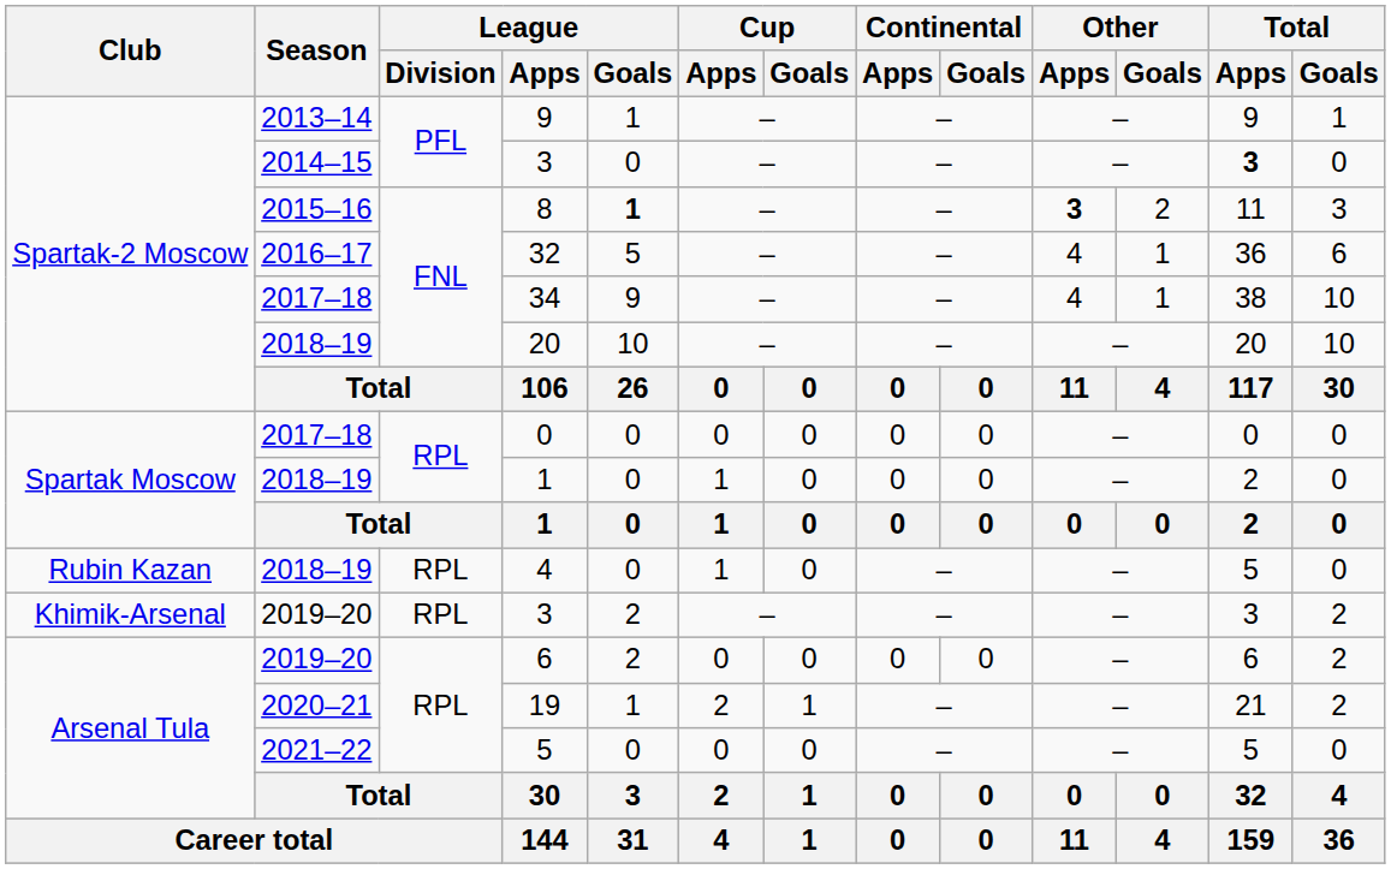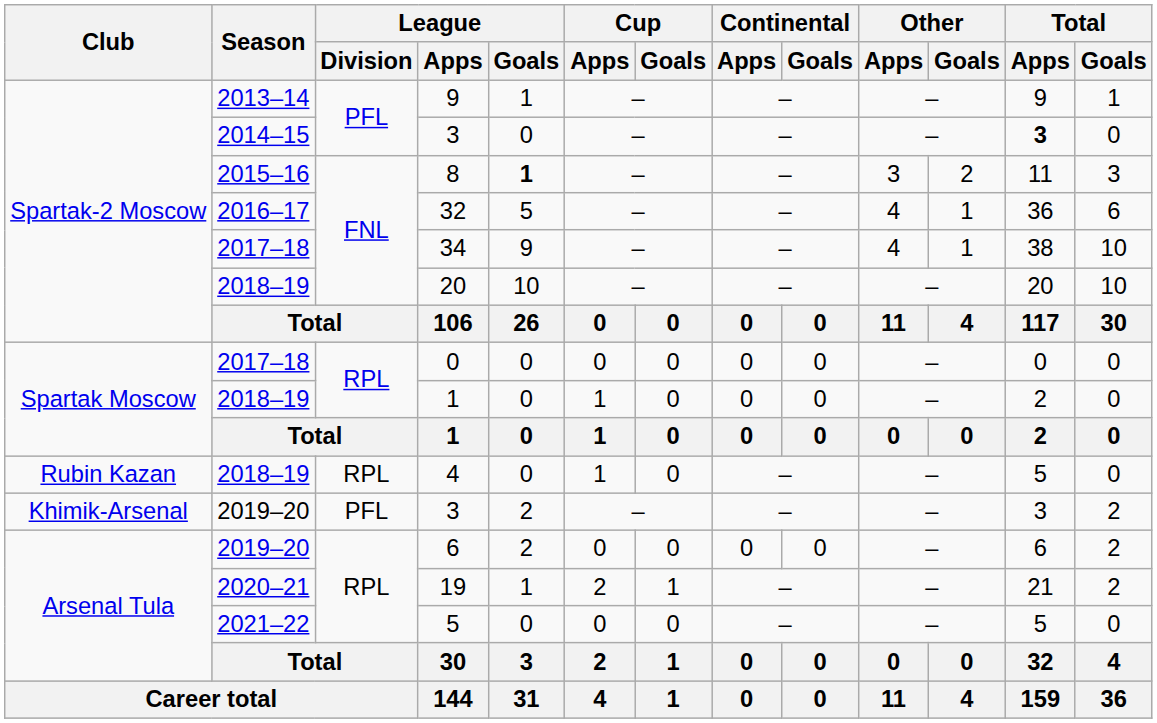8 | Other / Apps: bold -> normal
2019–20 / 3 | League / Division: RPL -> PFL
